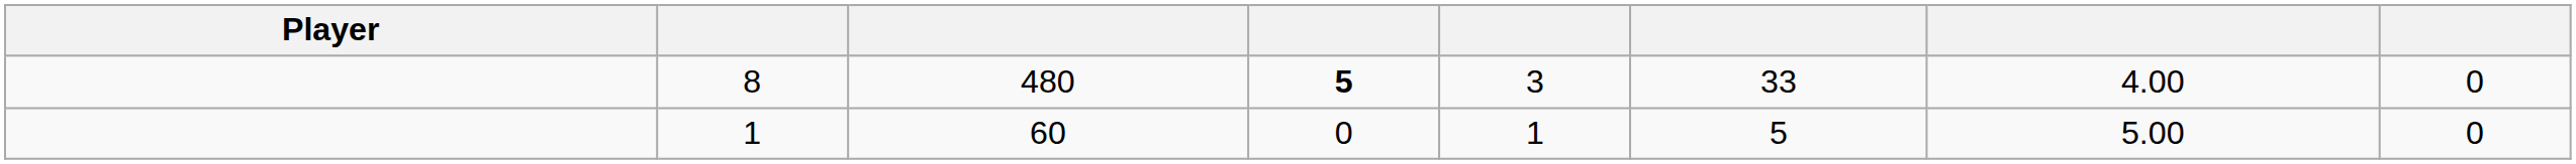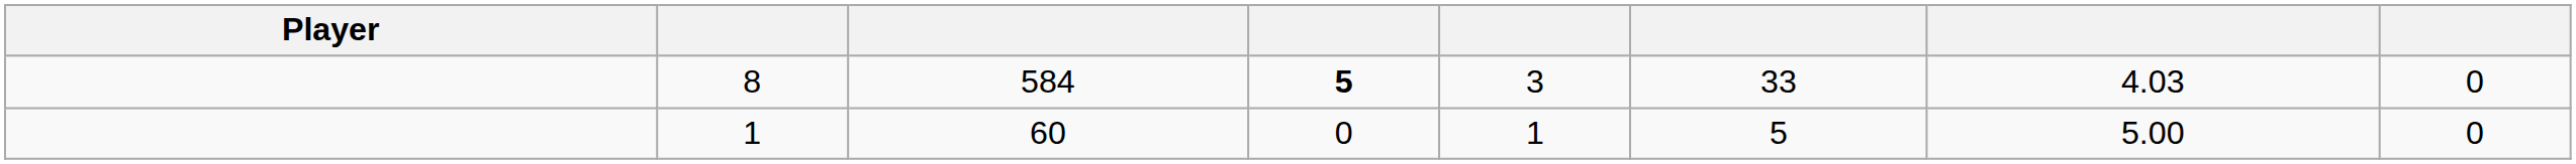8 | column 3: 480 -> 584
8 | column 7: 4.00 -> 4.03
